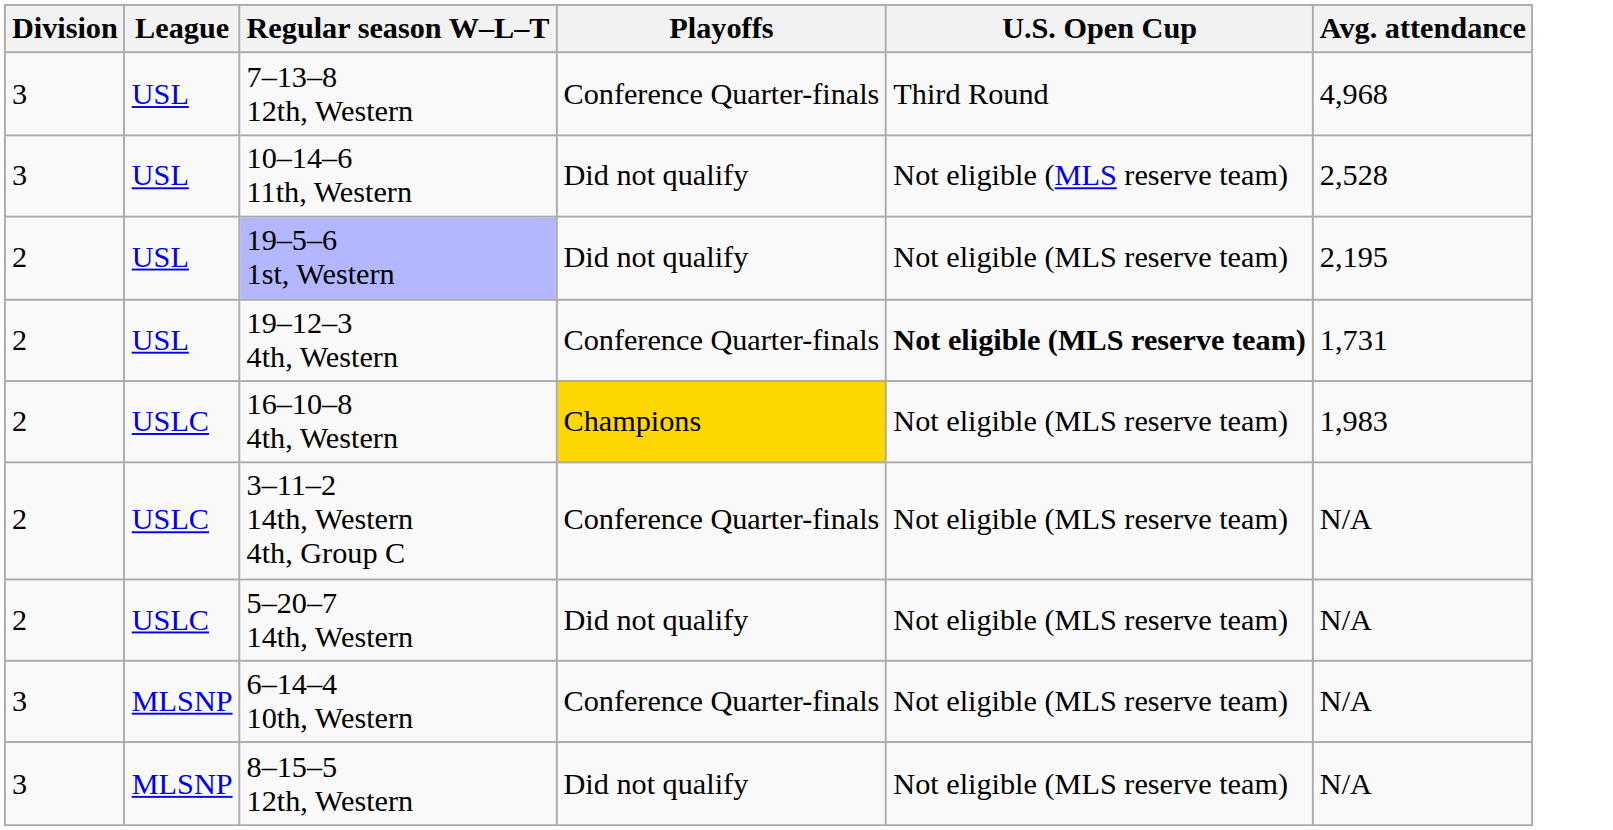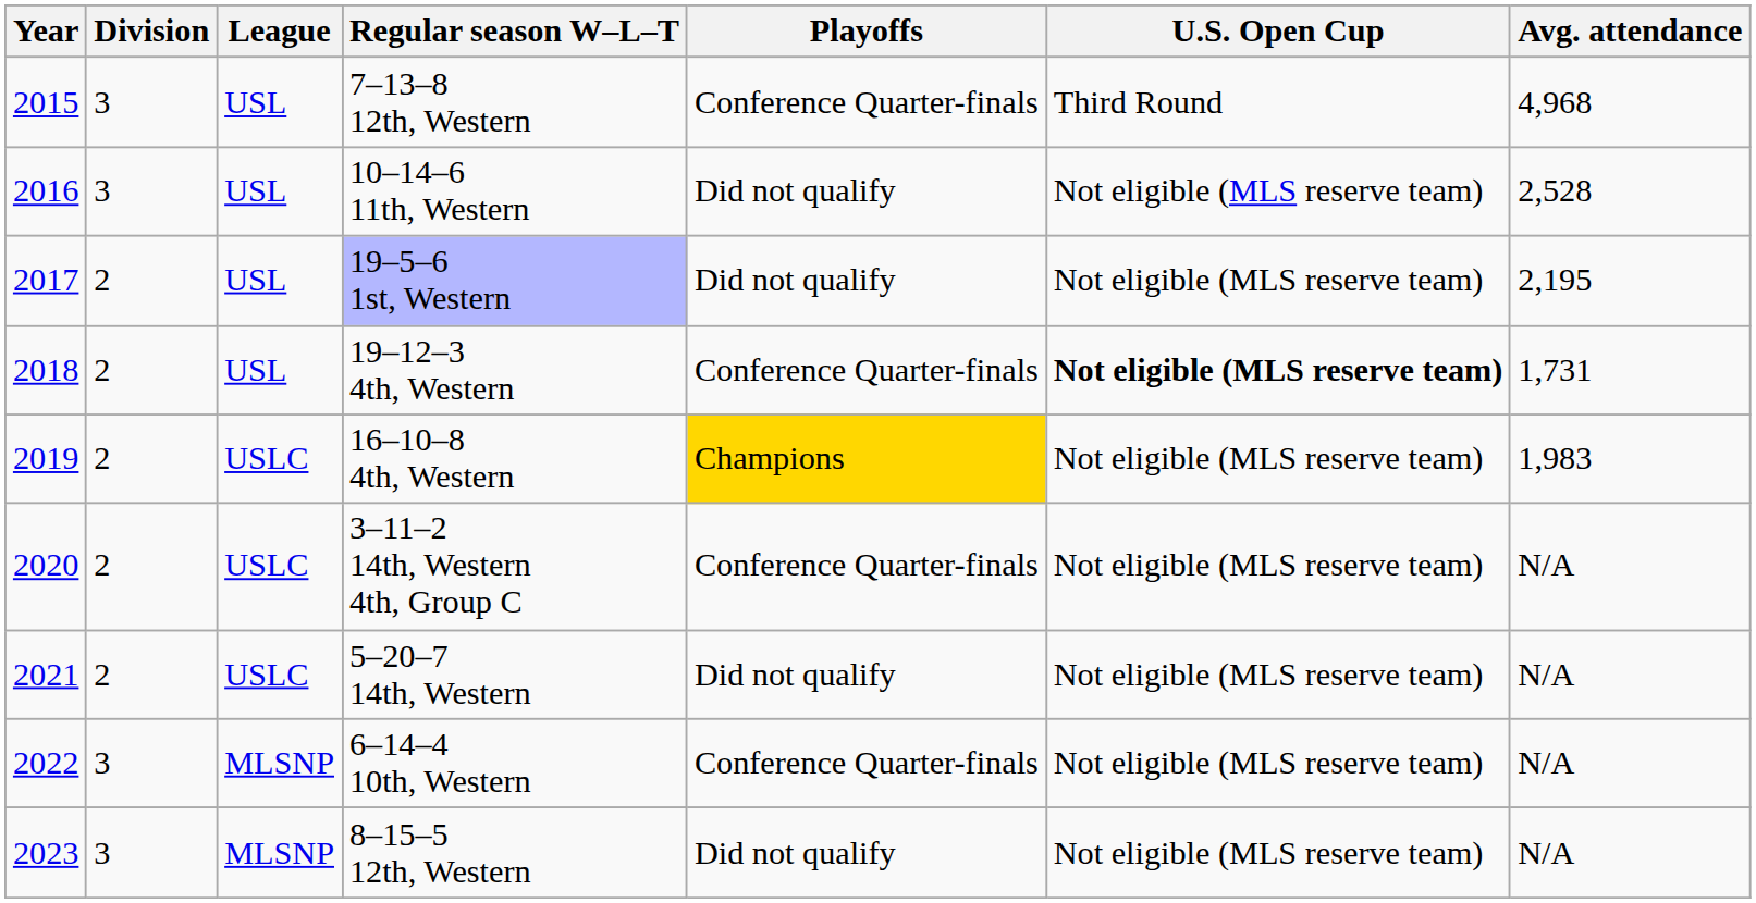+ column: Year | 2015 | 2016 | 2017 | 2018 | 2019 | 2020 | 2021 | 2022 | 2023
